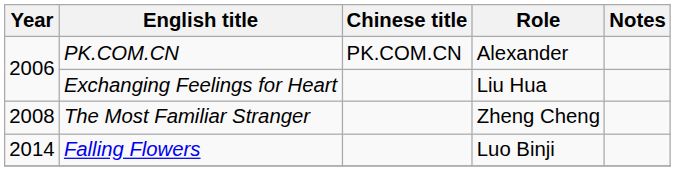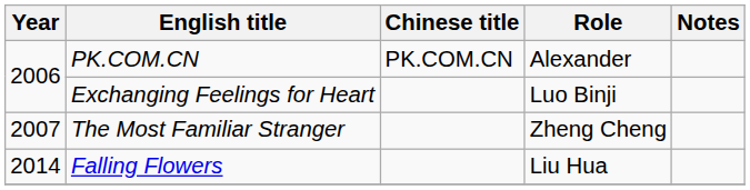Exchanging Feelings for Heart | Role: Liu Hua -> Luo Binji
The Most Familiar Stranger | Year: 2008 -> 2007
Falling Flowers | Role: Luo Binji -> Liu Hua
